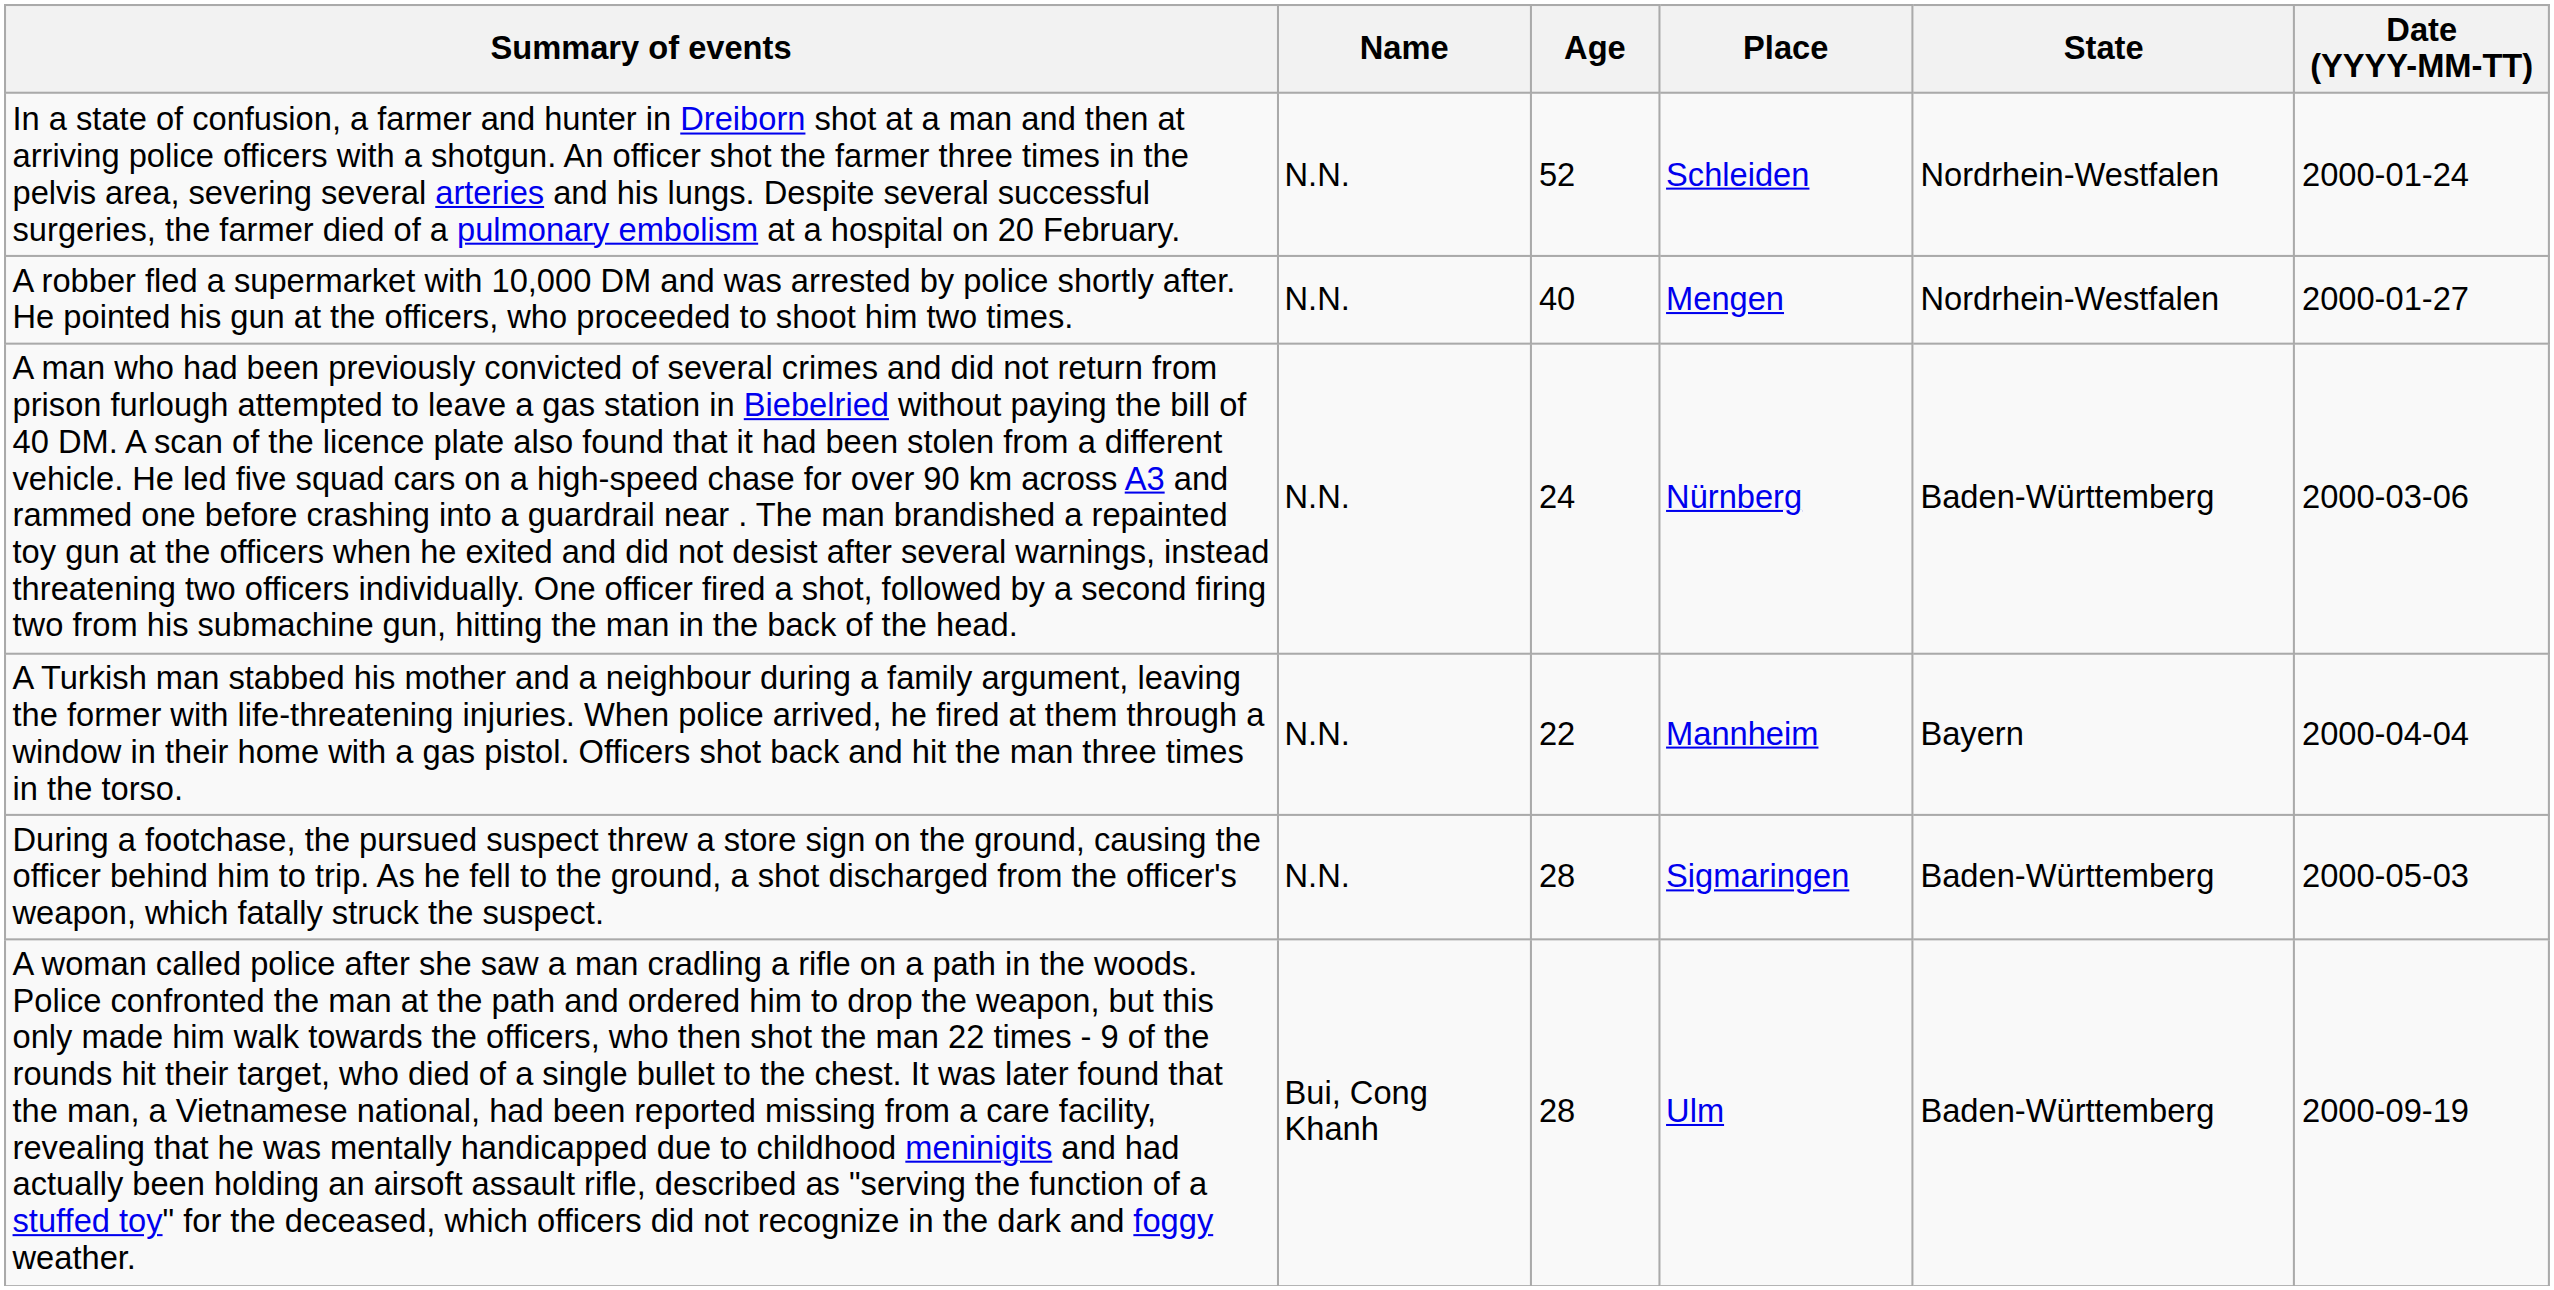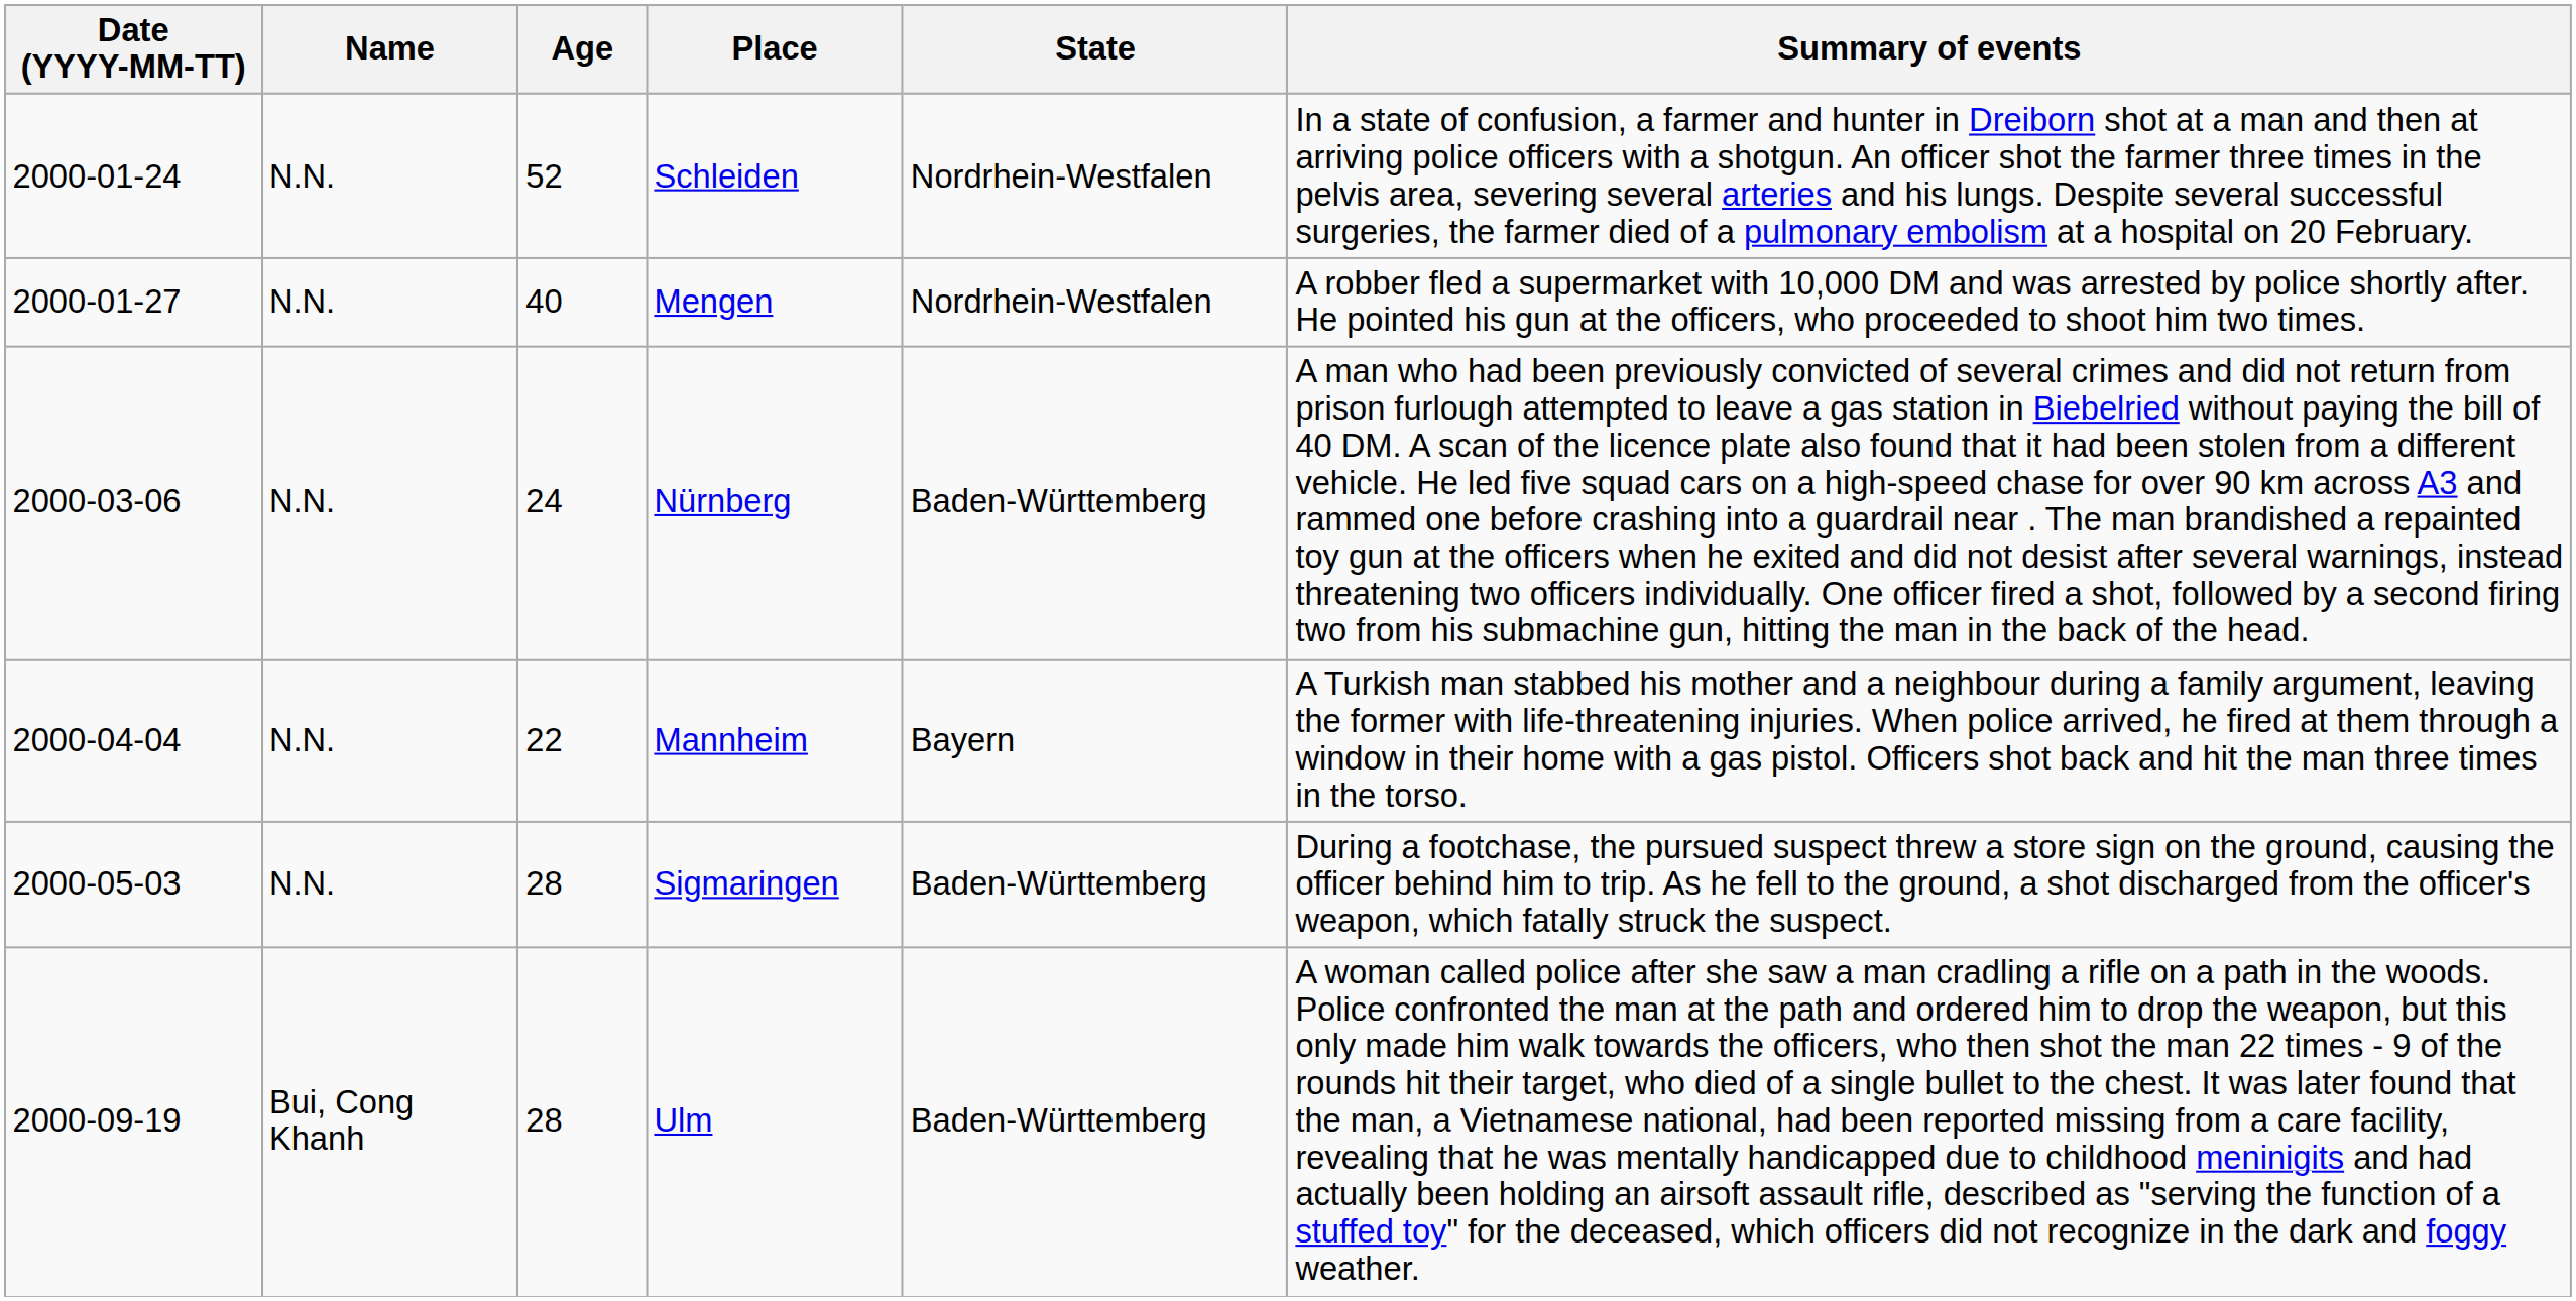columns swapped: Date (YYYY-MM-TT) <-> Summary of events
